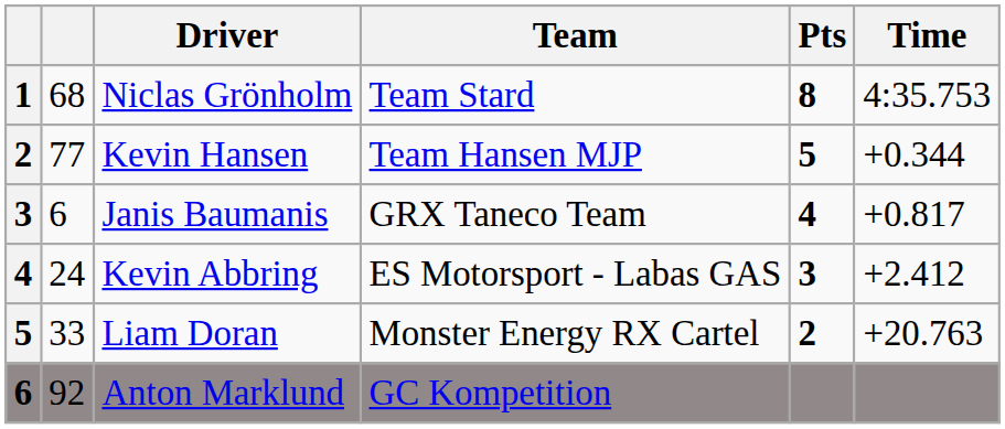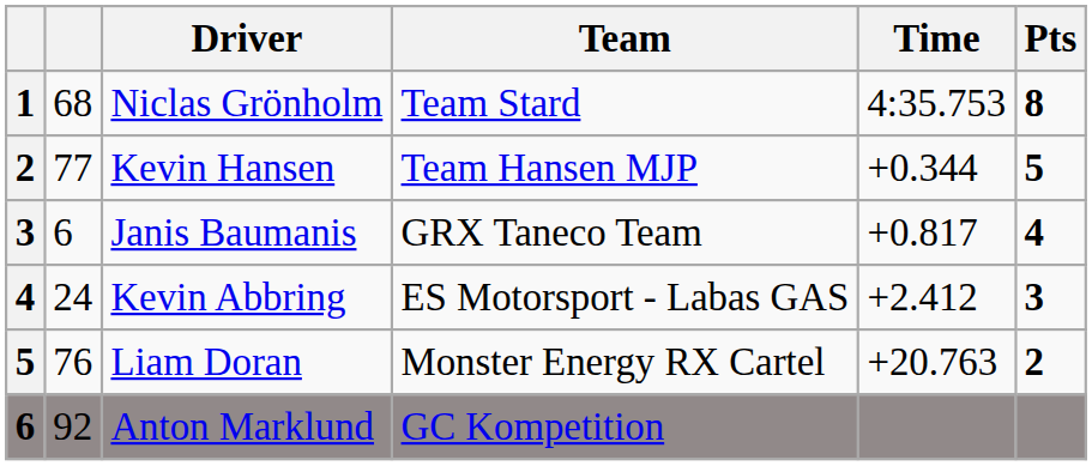columns swapped: Time <-> Pts
Liam Doran | column 2: 33 -> 76
